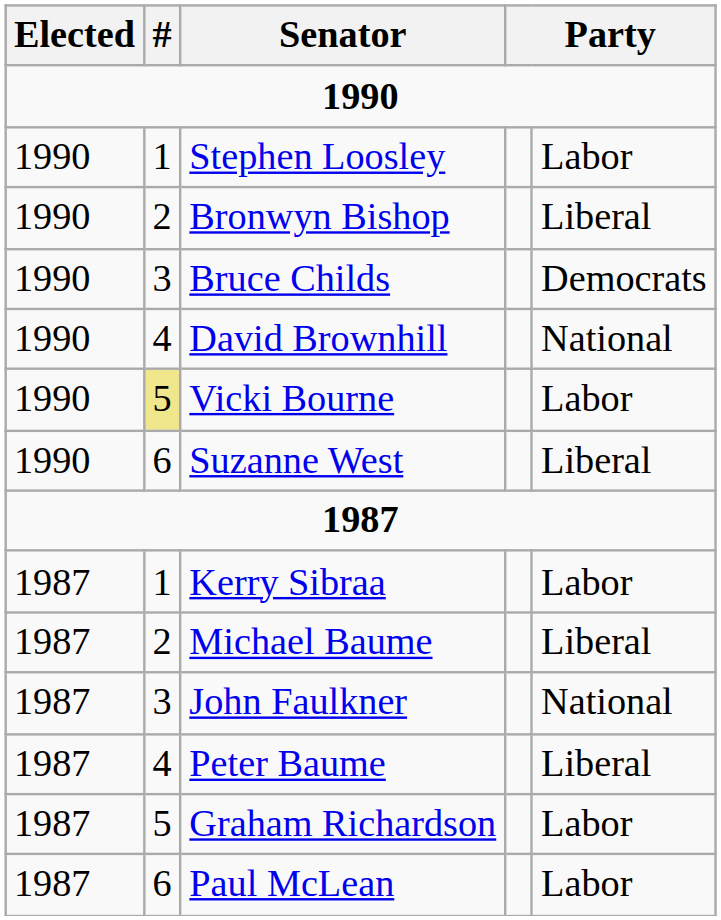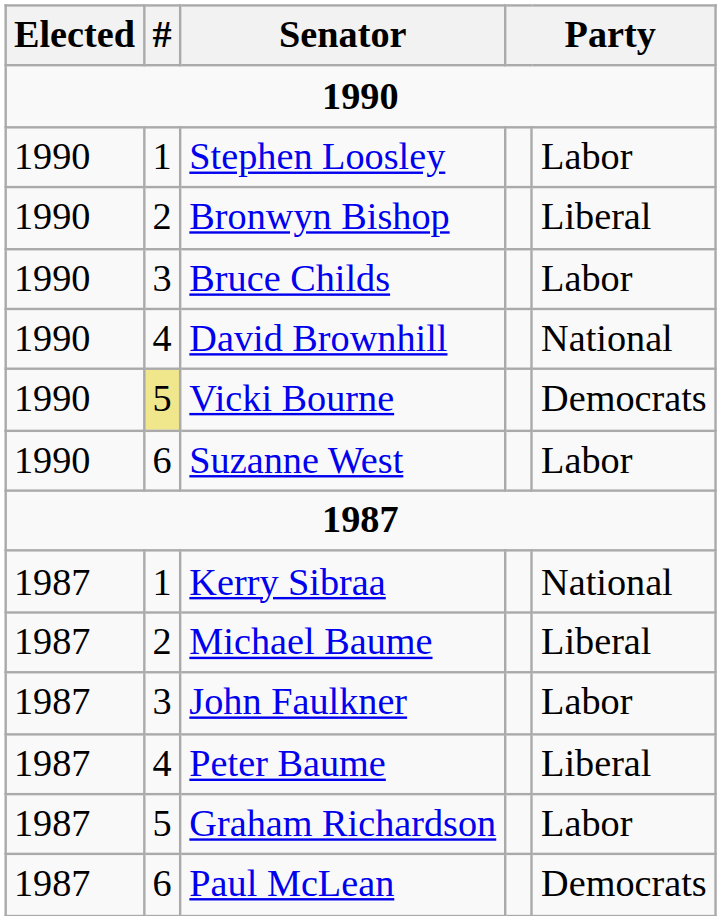Bruce Childs | column 5: Democrats -> Labor
Vicki Bourne | column 5: Labor -> Democrats
Suzanne West | column 5: Liberal -> Labor
Kerry Sibraa | column 5: Labor -> National
John Faulkner | column 5: National -> Labor
Paul McLean | column 5: Labor -> Democrats
